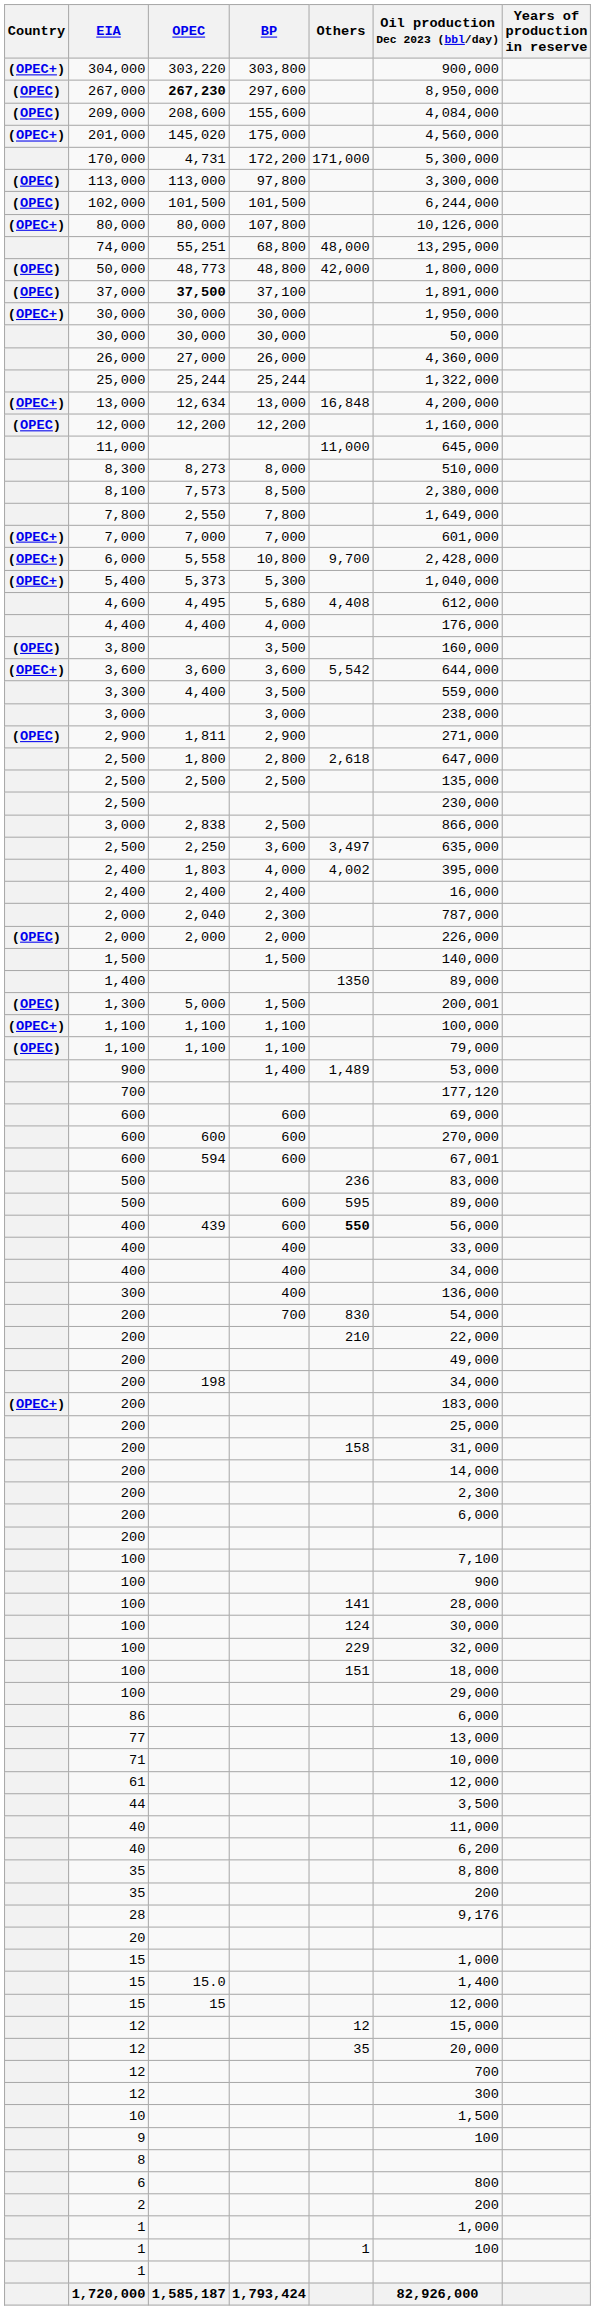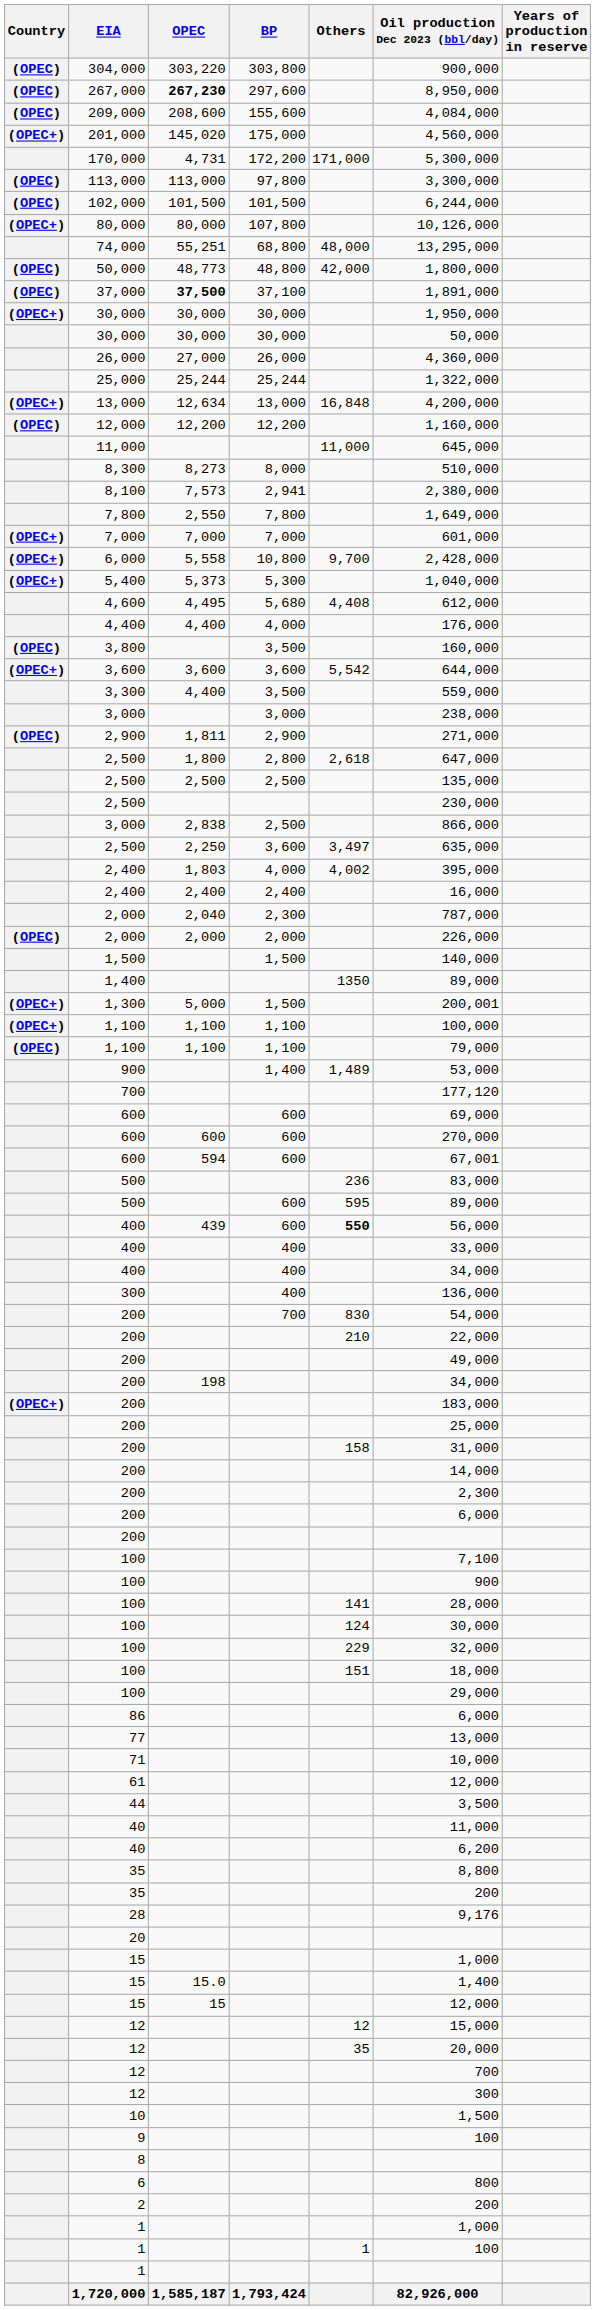304,000 | Country: (OPEC+) -> (OPEC)
8,100 | BP: 8,500 -> 2,941
1,300 | Country: (OPEC) -> (OPEC+)
